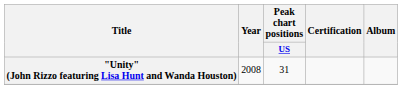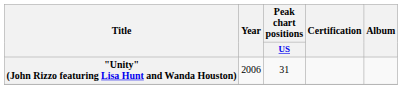"Unity" (John Rizzo featuring Lisa Hunt and Wanda Houston) | Year: 2008 -> 2006
